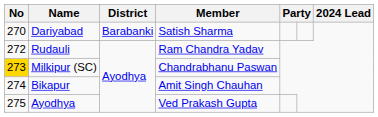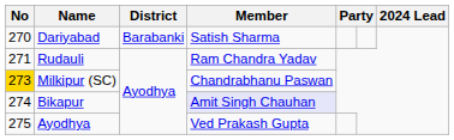Rudauli | No: 272 -> 271
Bikapur | Member: no background -> lavender background
